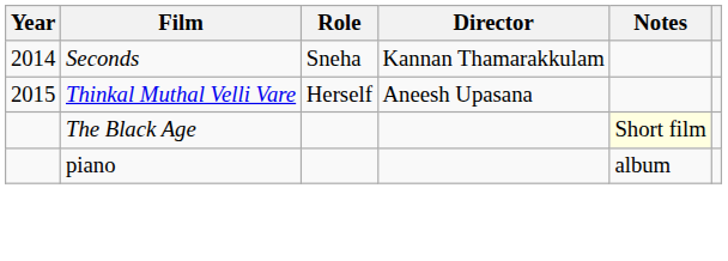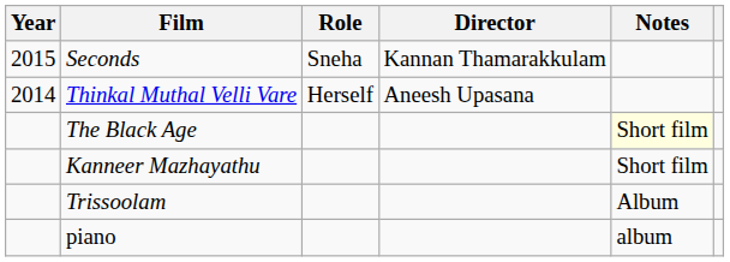Seconds | Year: 2014 -> 2015
Thinkal Muthal Velli Vare | Year: 2015 -> 2014
+ row: Kanneer Mazhayathu | Short film
+ row: Trissoolam | Album
